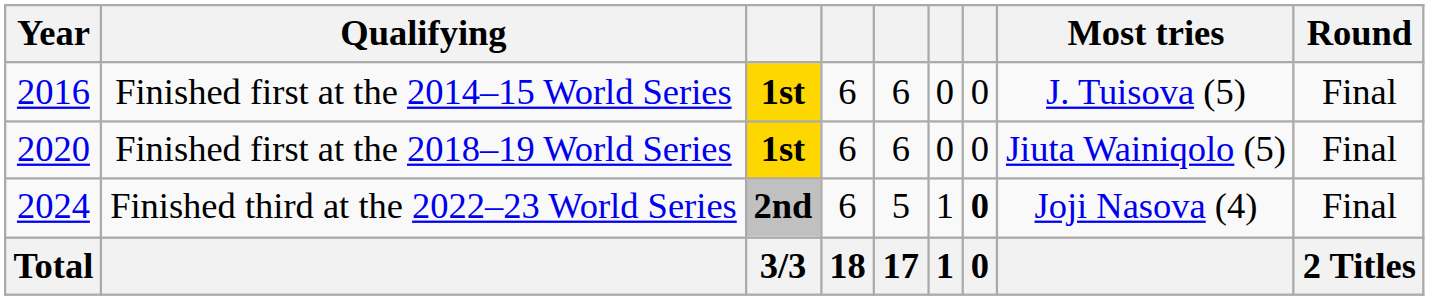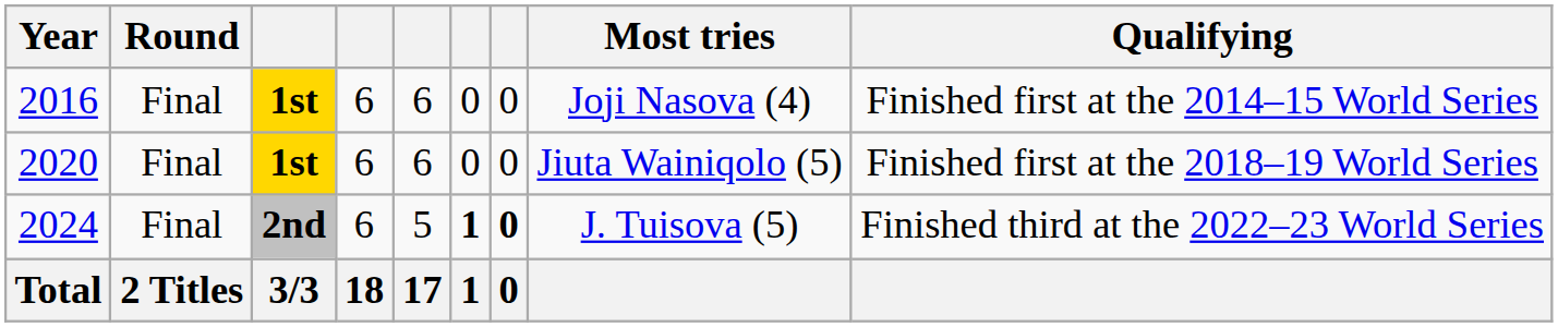columns swapped: Round <-> Qualifying
2016 | Most tries: J. Tuisova (5) -> Joji Nasova (4)
2024 | column 6: normal -> bold
2024 | Most tries: Joji Nasova (4) -> J. Tuisova (5)
